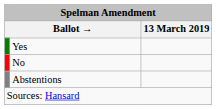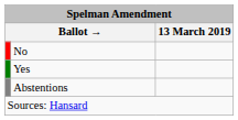rows swapped: Yes <-> No
